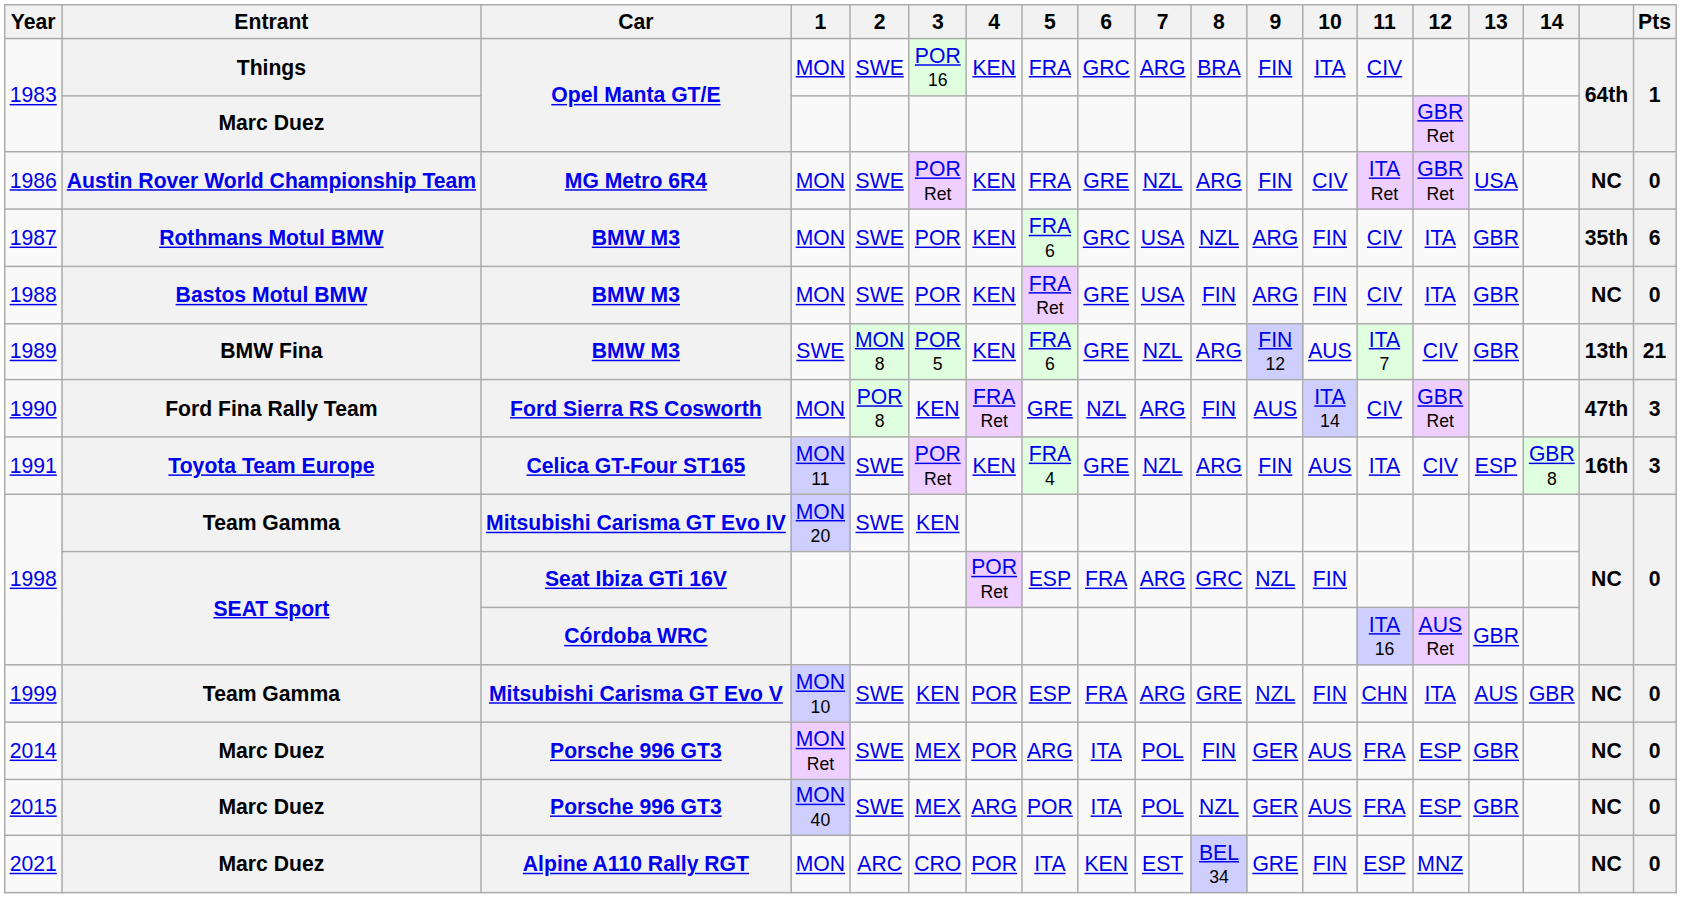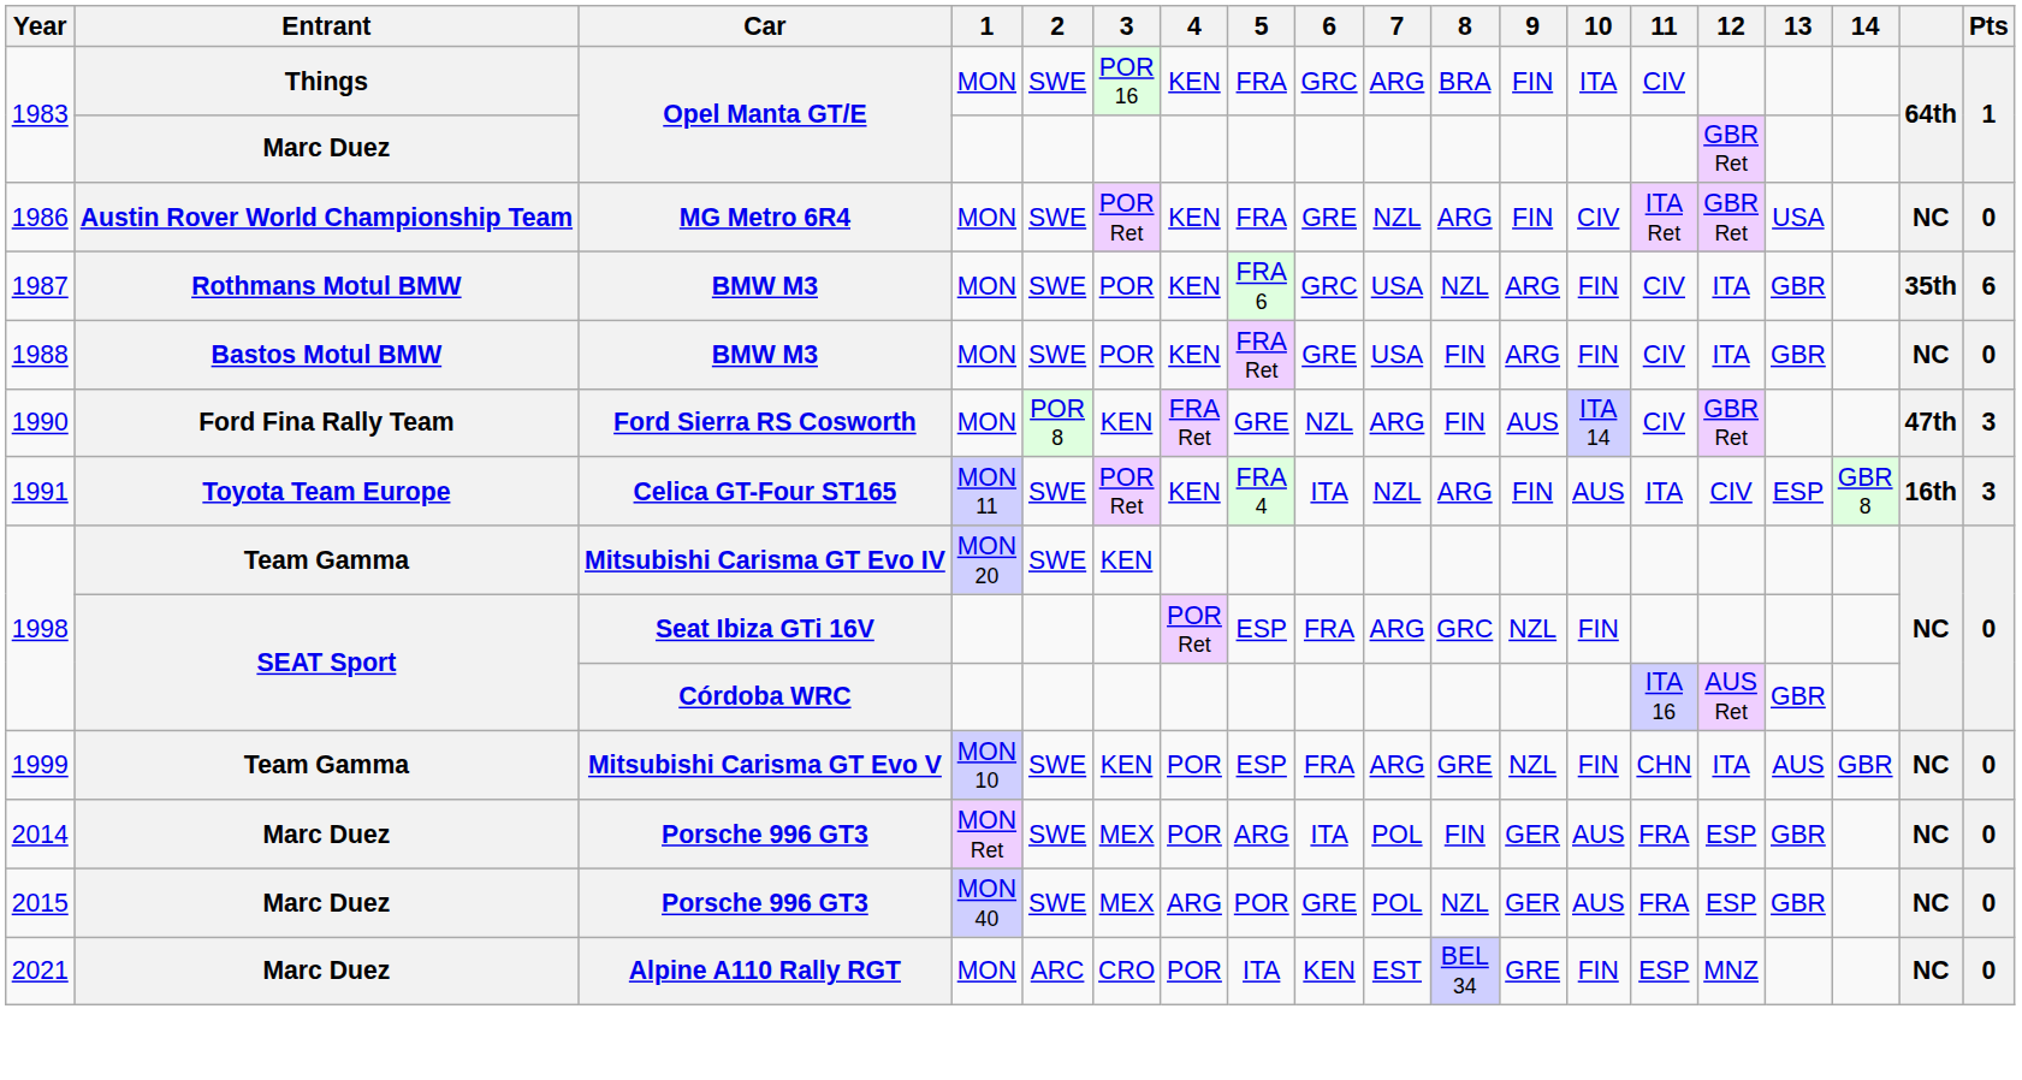- row: 1989 | BMW Fina | BMW M3 | SWE | MON 8 | POR 5 | KEN | FRA 6 | GRE | NZL | ARG | FIN 12 | AUS | ITA 7 | CIV | GBR | 13th | 21
1991 | 6: GRE -> ITA
2015 | 6: ITA -> GRE
